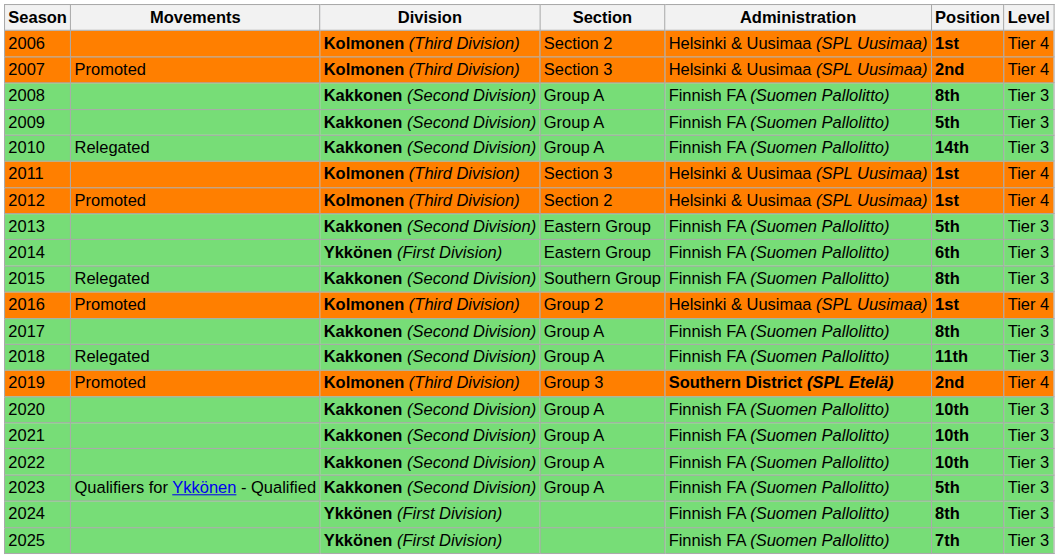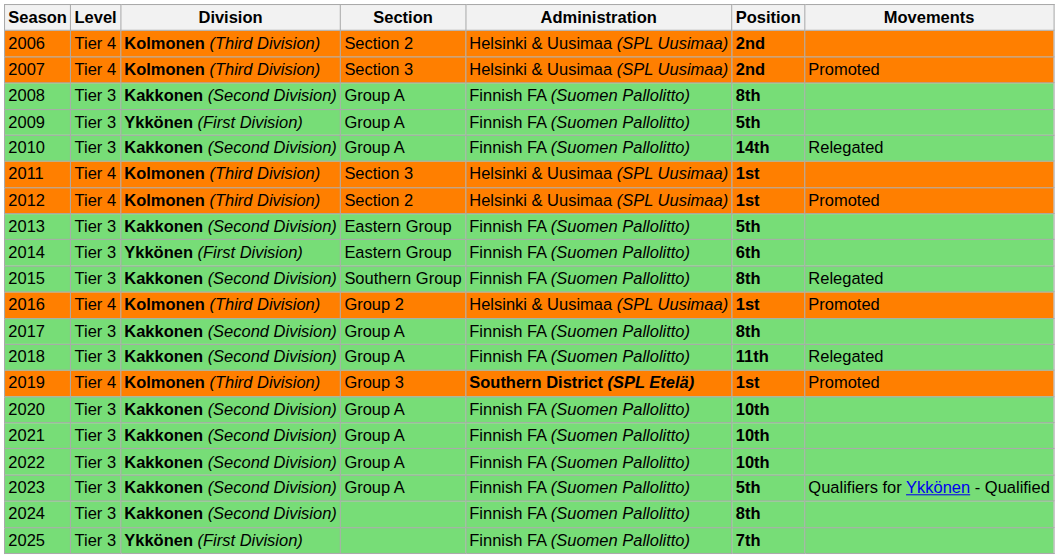columns swapped: Level <-> Movements
2006 | Position: 1st -> 2nd
2009 | Division: Kakkonen (Second Division) -> Ykkönen (First Division)
2019 | Position: 2nd -> 1st
2024 | Division: Ykkönen (First Division) -> Kakkonen (Second Division)
